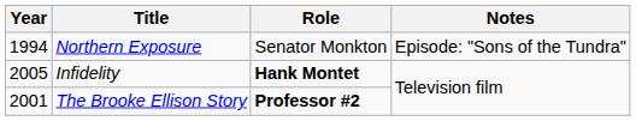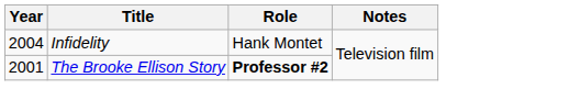- row: 1994 | Northern Exposure | Senator Monkton | Episode: "Sons of the Tundra"
Infidelity | Year: 2005 -> 2004
Infidelity | Role: bold -> normal
